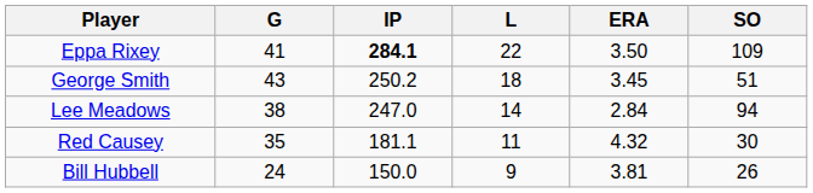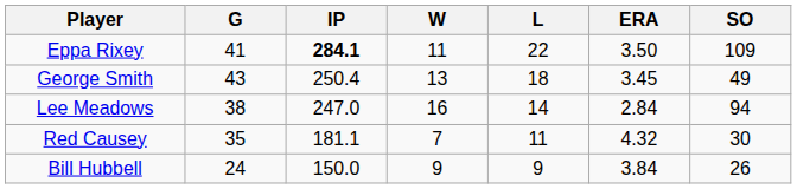+ column: W | 11 | 13 | 16 | 7 | 9
George Smith | IP: 250.2 -> 250.4
George Smith | SO: 51 -> 49
Bill Hubbell | ERA: 3.81 -> 3.84
